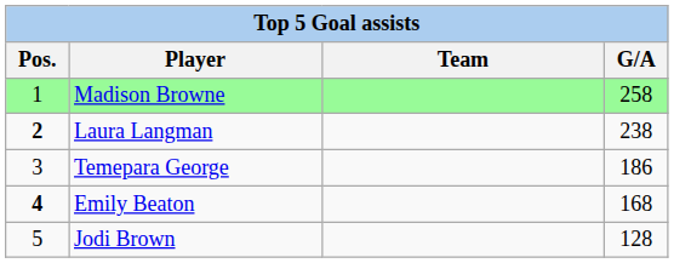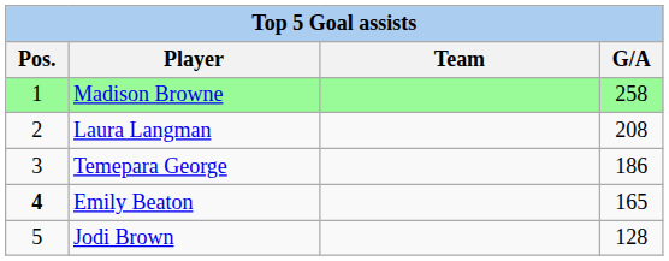Laura Langman | Pos.: bold -> normal
Laura Langman | G/A: 238 -> 208
Emily Beaton | G/A: 168 -> 165
